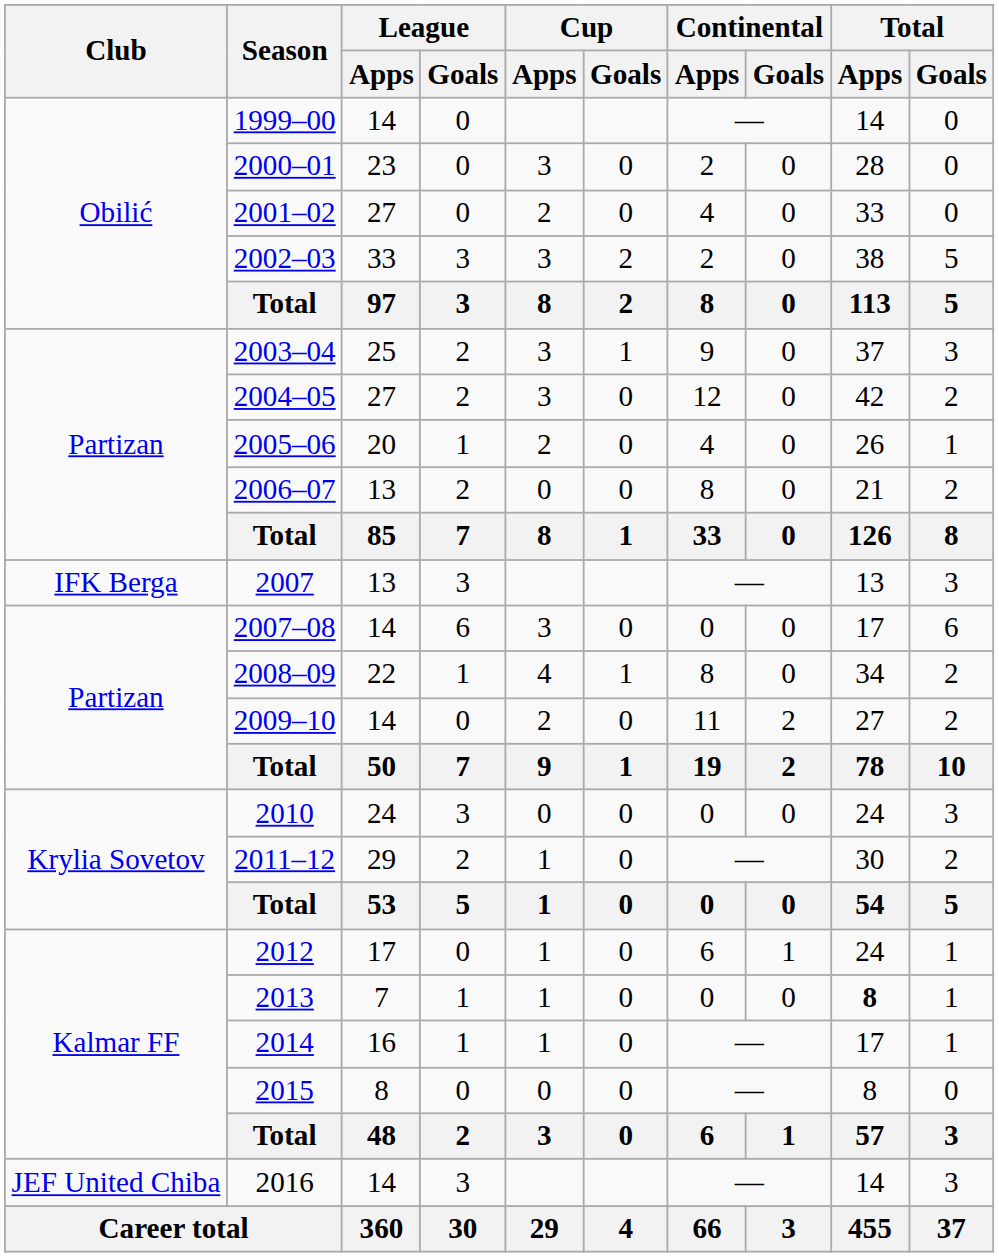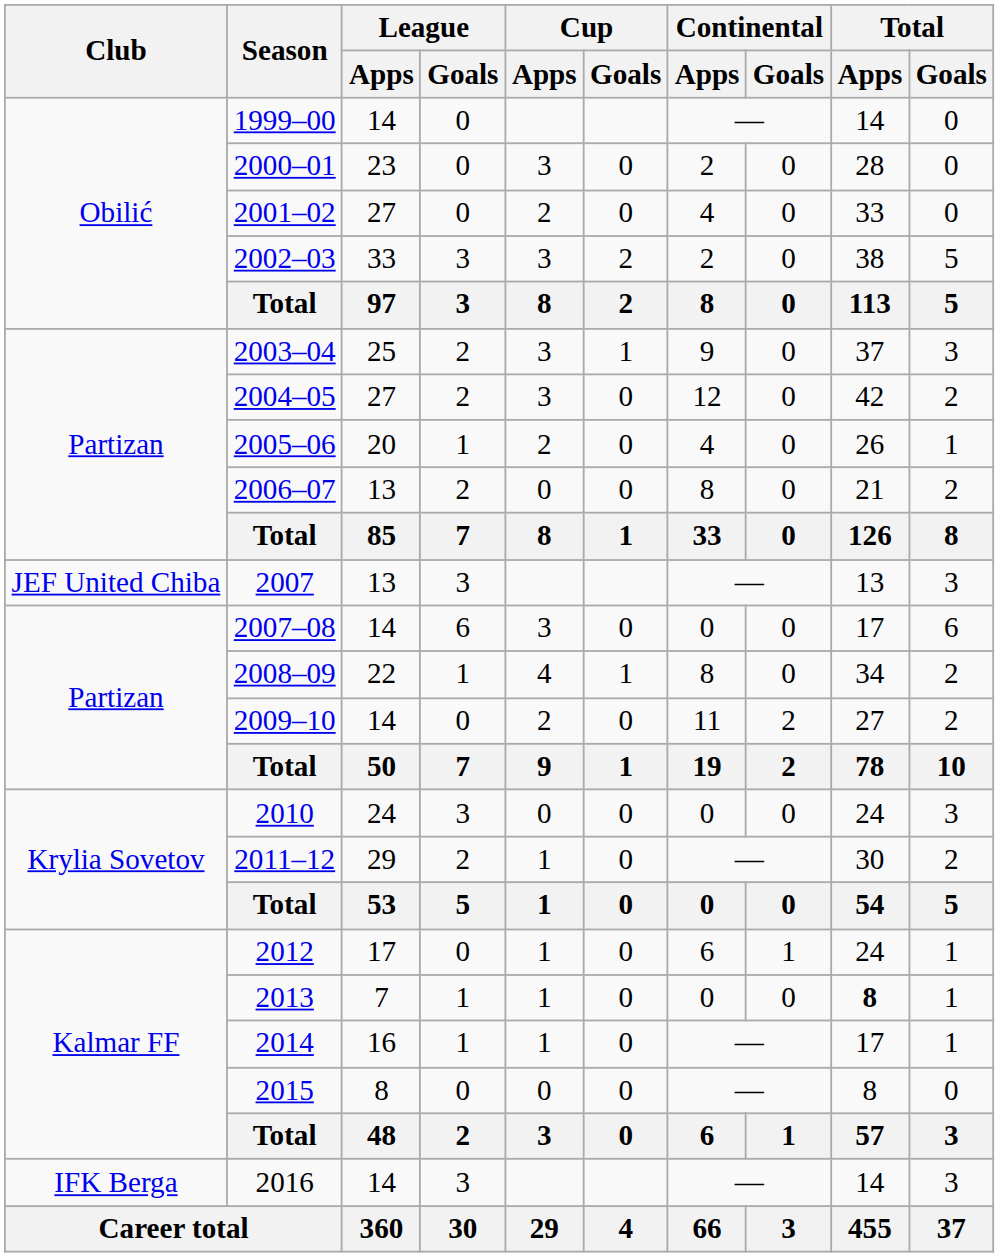2007 | Club: IFK Berga -> JEF United Chiba
2016 | Club: JEF United Chiba -> IFK Berga
